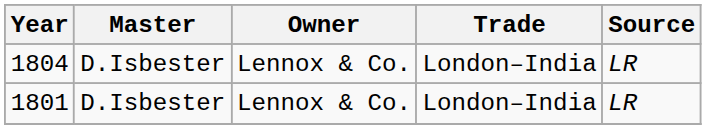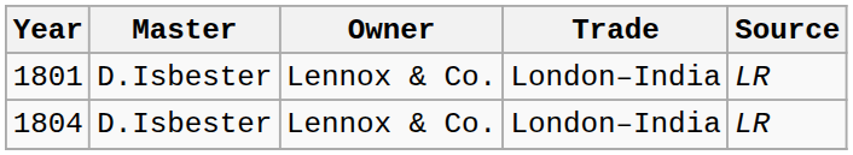rows swapped: 1801 <-> 1804
